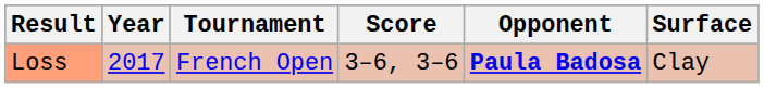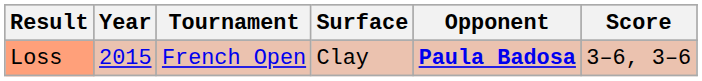columns swapped: Surface <-> Score
Loss | Year: 2017 -> 2015
